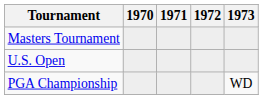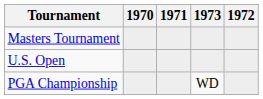columns swapped: 1972 <-> 1973
